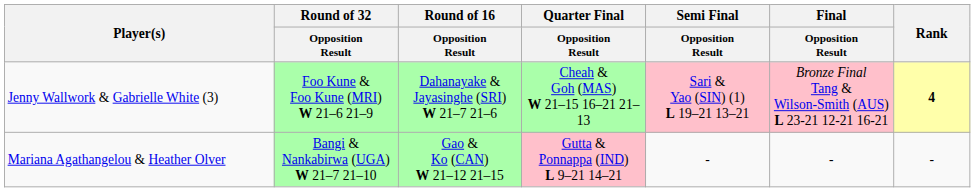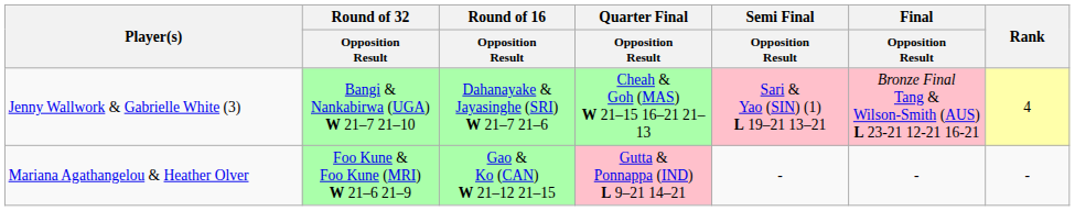Jenny Wallwork & Gabrielle White (3) | Round of 32 / Opposition Result: Foo Kune & Foo Kune (MRI) W 21–6 21–9 -> Bangi & Nankabirwa (UGA) W 21–7 21–10
Jenny Wallwork & Gabrielle White (3) | Rank: bold -> normal
Mariana Agathangelou & Heather Olver | Round of 32 / Opposition Result: Bangi & Nankabirwa (UGA) W 21–7 21–10 -> Foo Kune & Foo Kune (MRI) W 21–6 21–9
